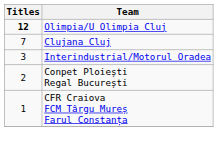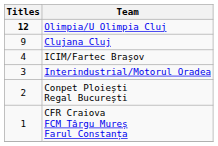Clujana Cluj | Titles: 7 -> 9
+ row: 4 | ICIM/Fartec Brașov
